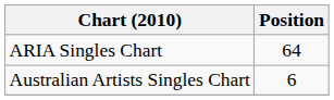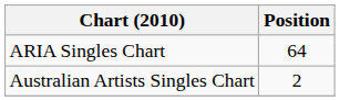Australian Artists Singles Chart | Position: 6 -> 2
